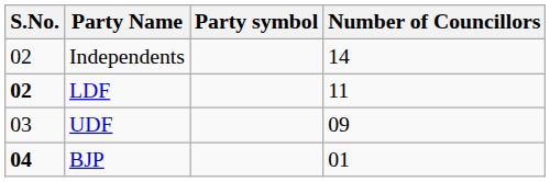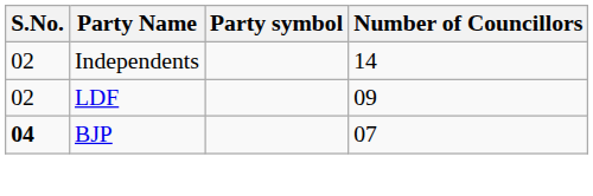LDF | S.No.: bold -> normal
LDF | Number of Councillors: 11 -> 09
- row: 03 | UDF | 09
BJP | Number of Councillors: 01 -> 07
